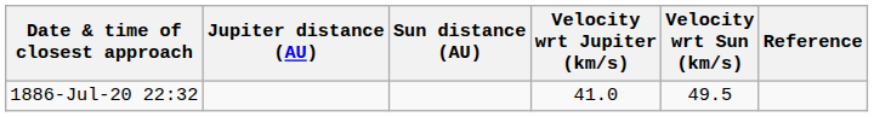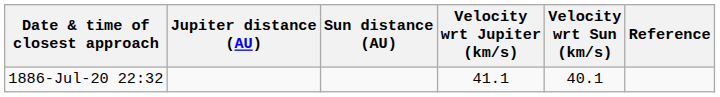1886-Jul-20 22:32 | Velocity wrt Jupiter (km/s): 41.0 -> 41.1
1886-Jul-20 22:32 | Velocity wrt Sun (km/s): 49.5 -> 40.1
